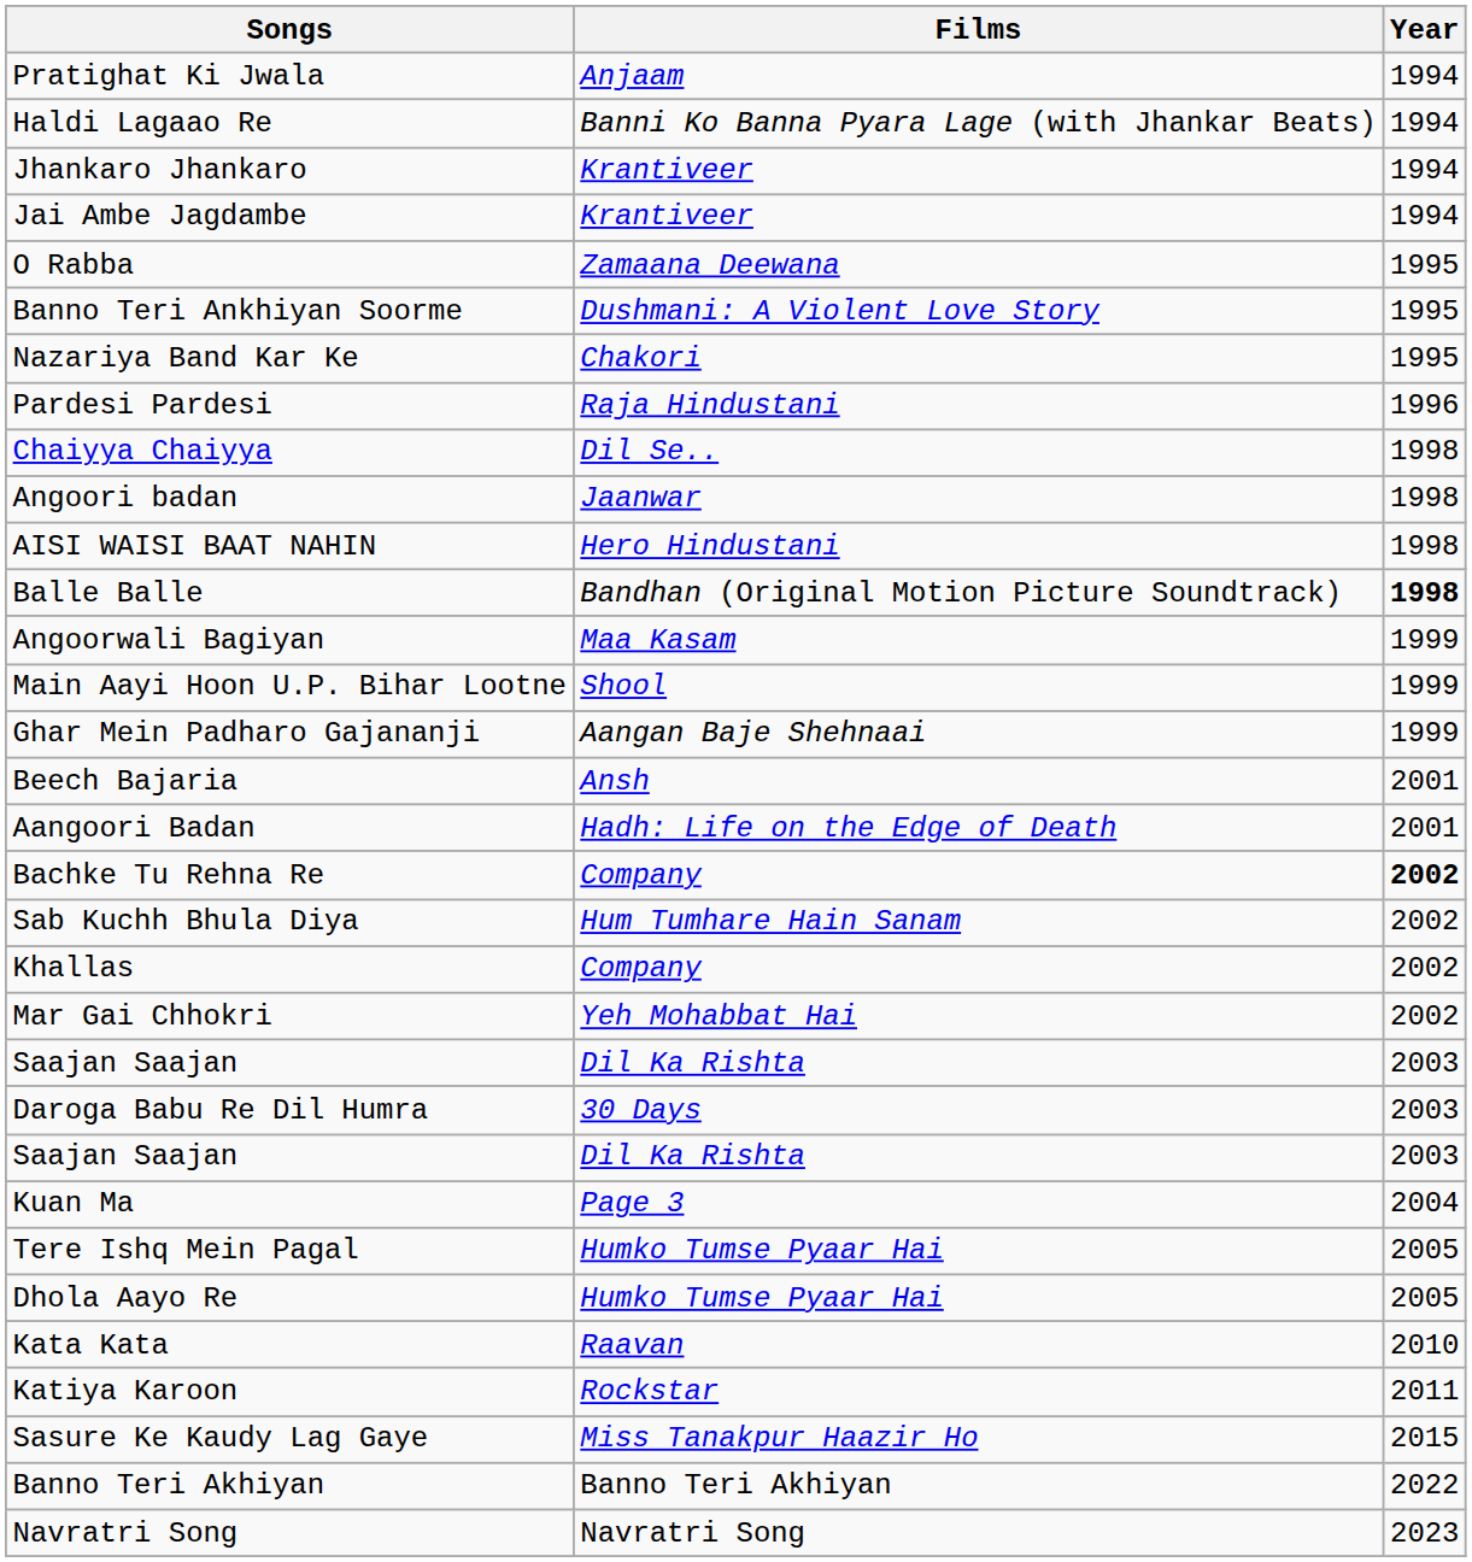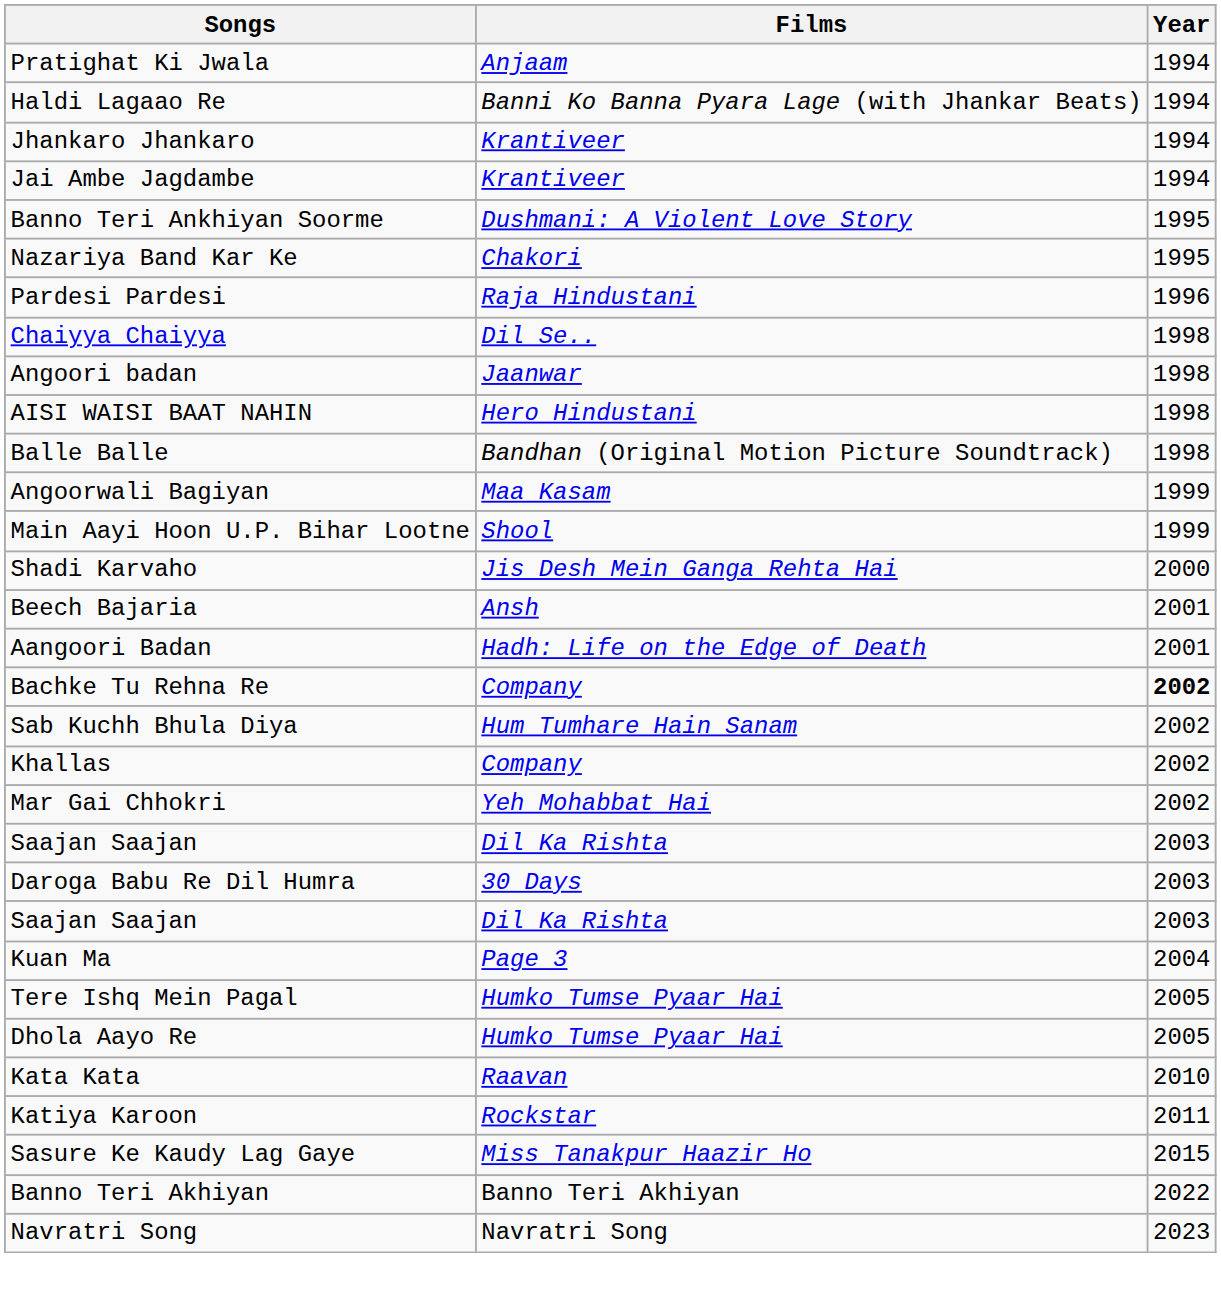- row: O Rabba | Zamaana Deewana | 1995
Balle Balle | Year: bold -> normal
- row: Ghar Mein Padharo Gajananji | Aangan Baje Shehnaai | 1999
+ row: Shadi Karvaho | Jis Desh Mein Ganga Rehta Hai | 2000
